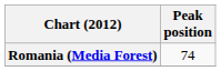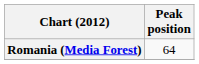Romania (Media Forest) | Peak position: 74 -> 64
